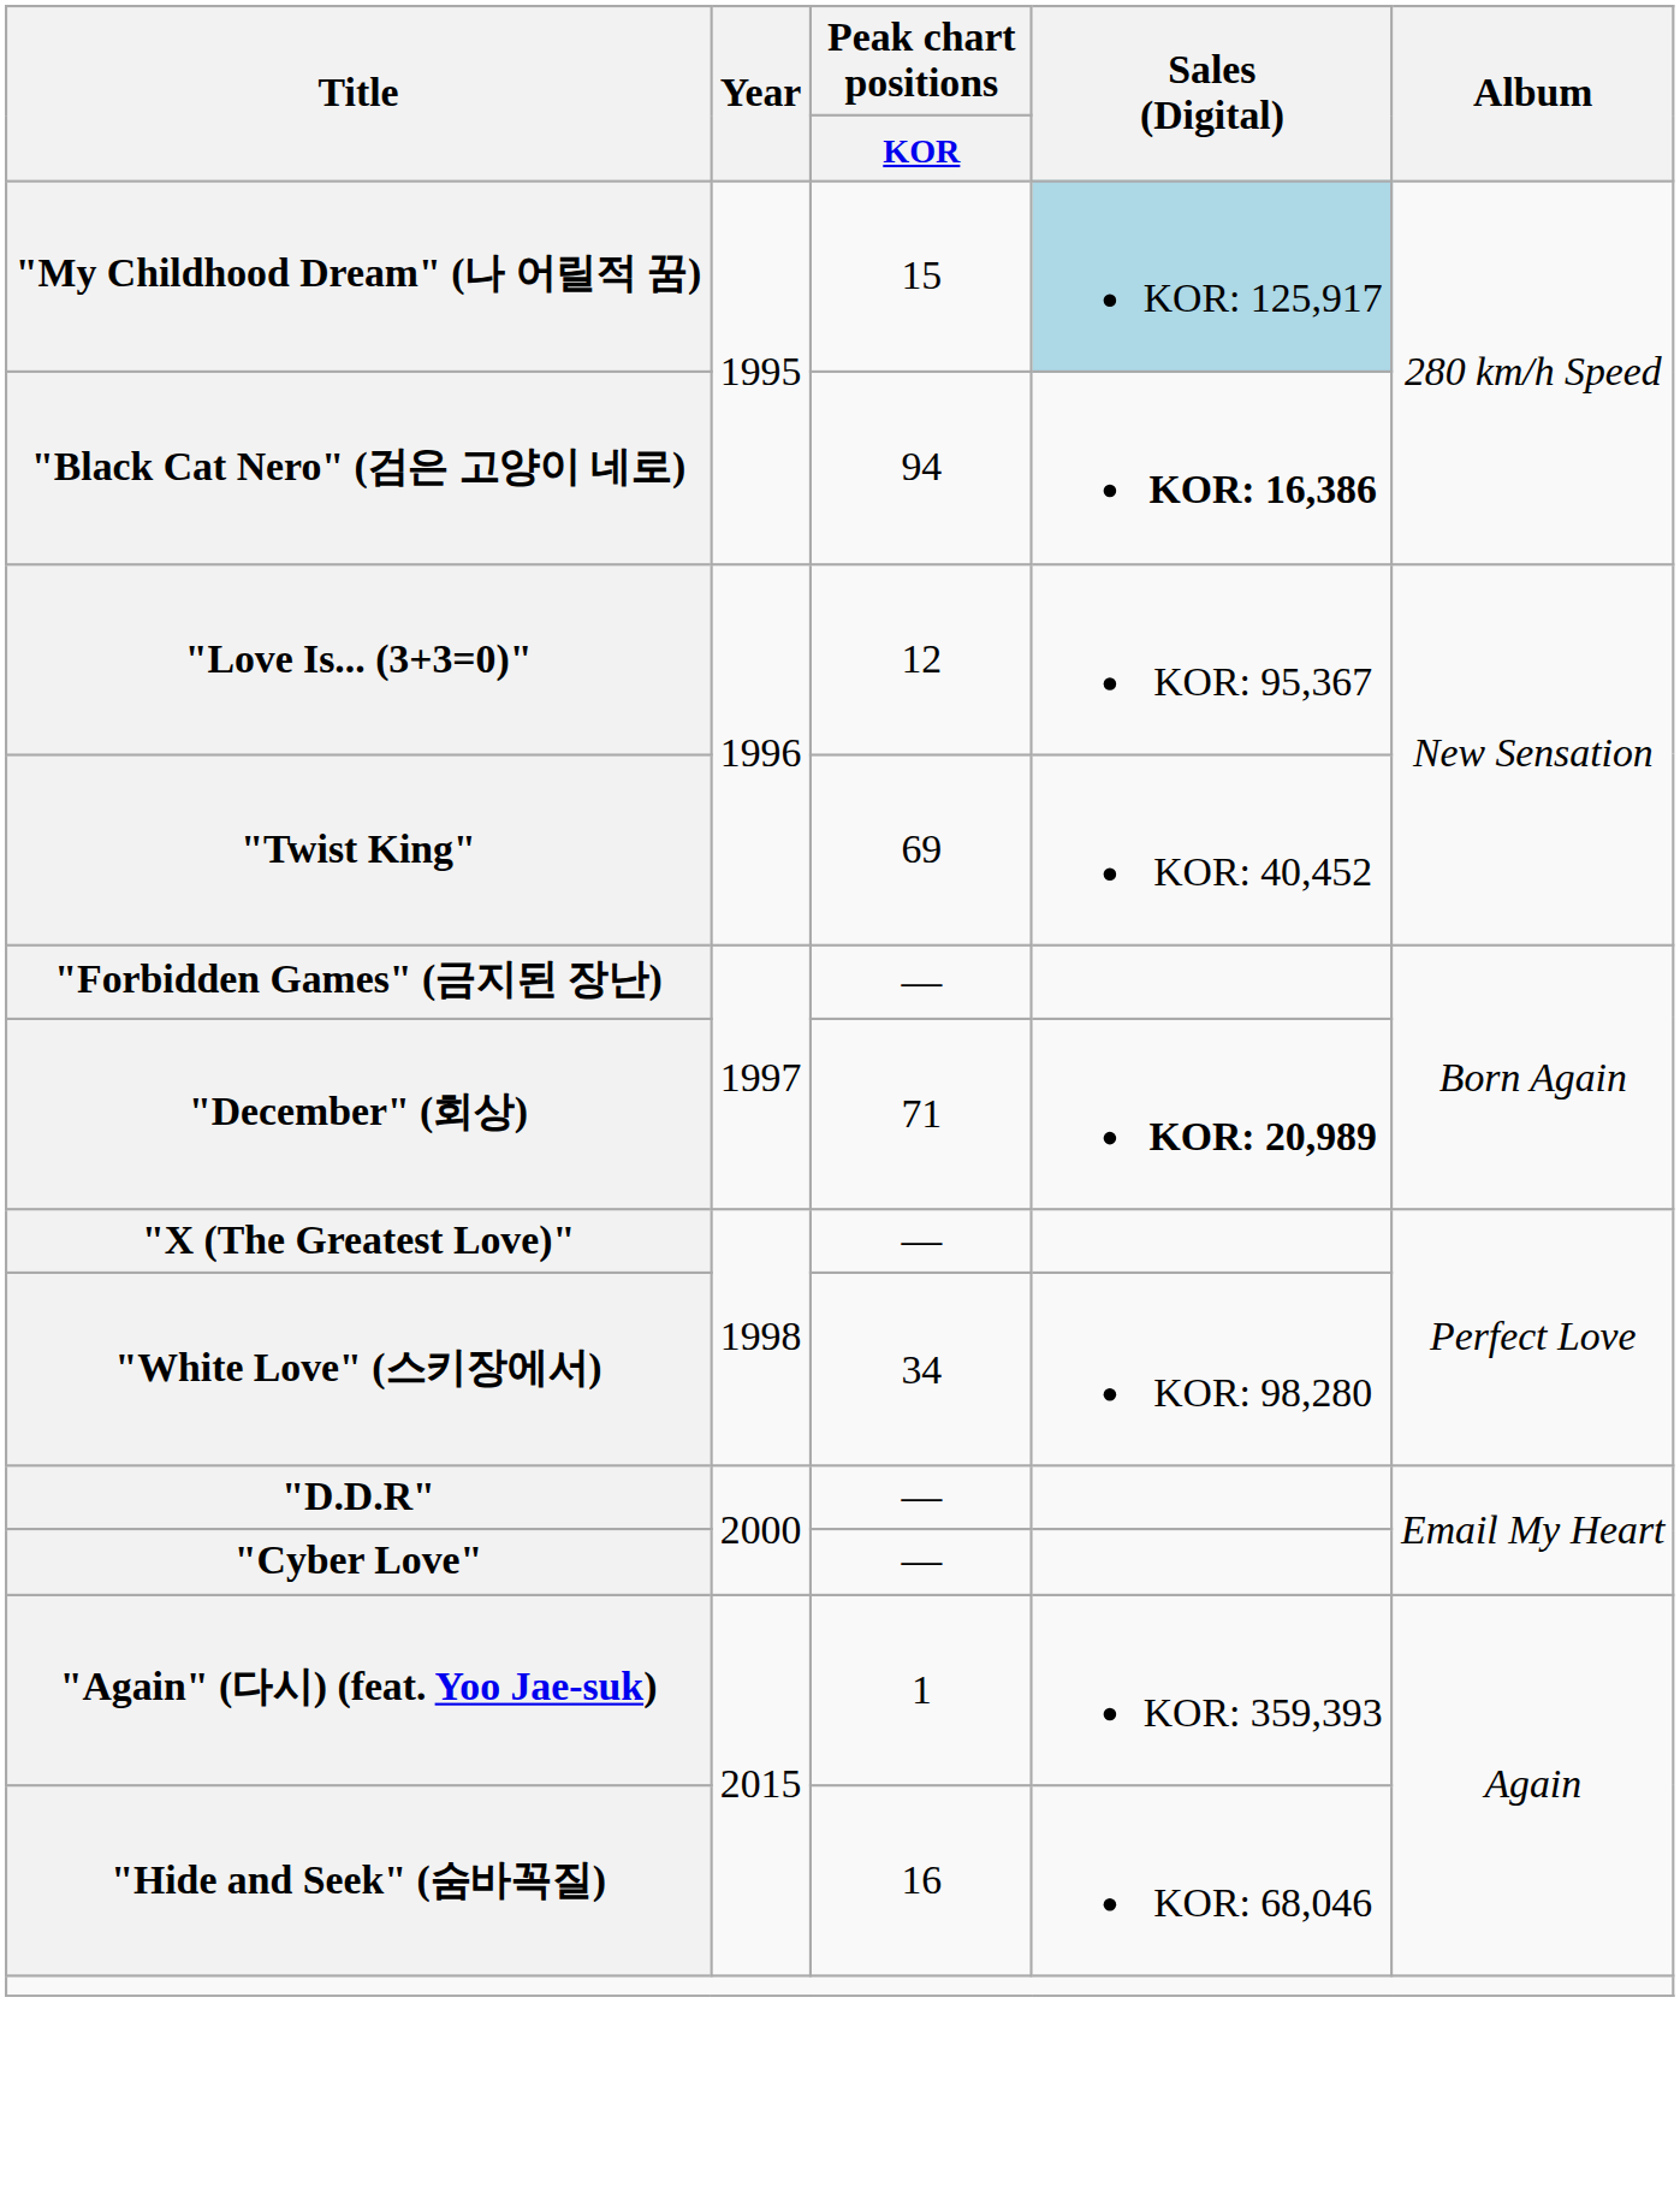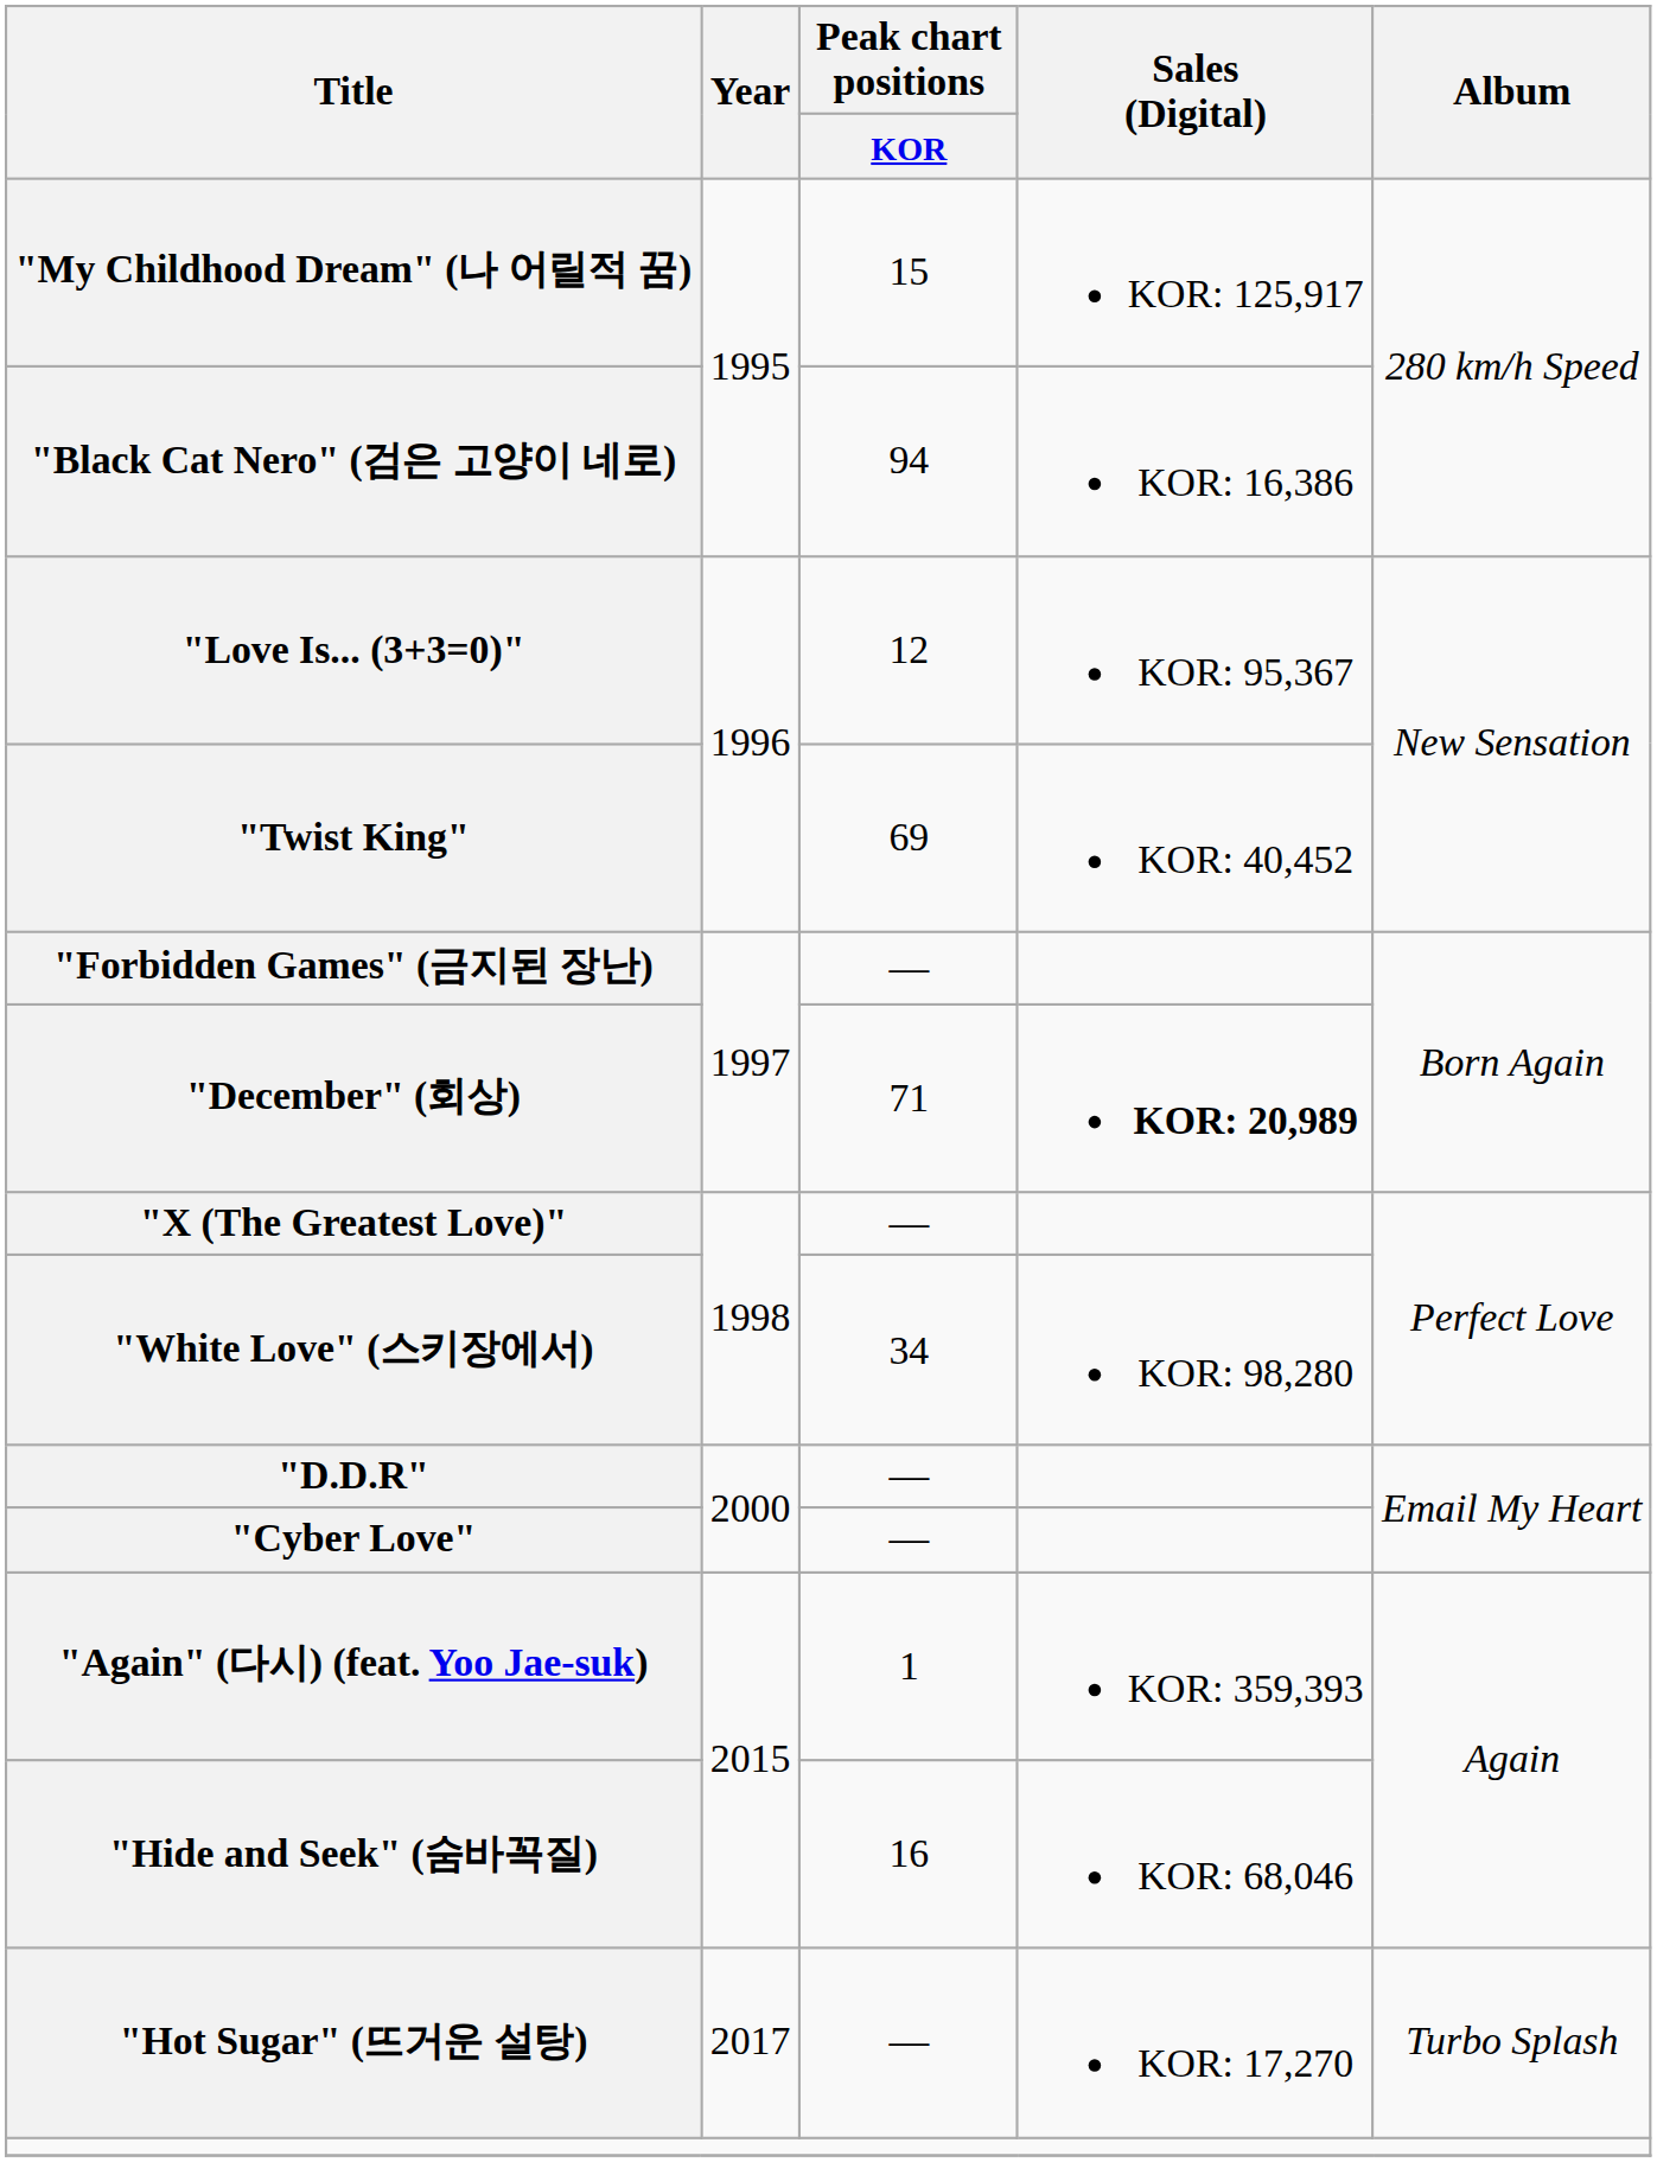"My Childhood Dream" (나 어릴적 꿈) | Sales (Digital): lightblue background -> no background
"Black Cat Nero" (검은 고양이 네로) | Sales (Digital): bold -> normal
+ row: "Hot Sugar" (뜨거운 설탕) | 2017 | — | KOR: 17,270 | Turbo Splash
